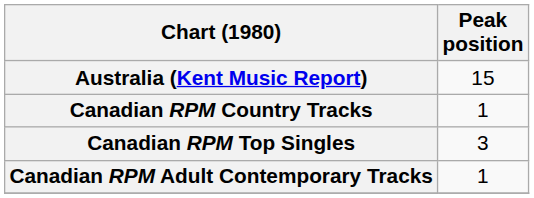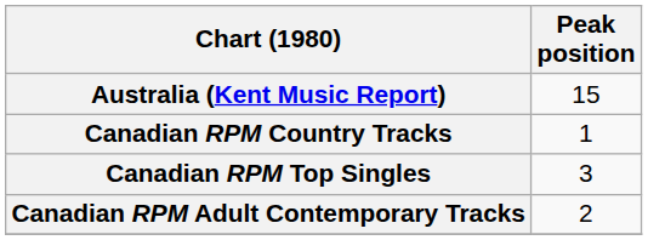Canadian RPM Adult Contemporary Tracks | Peak position: 1 -> 2
